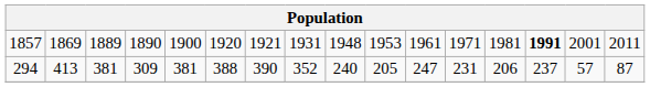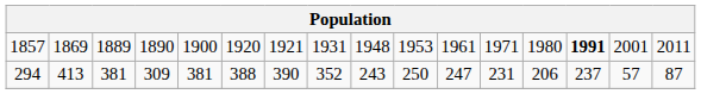1857 | column 13: 1981 -> 1980
294 | column 9: 240 -> 243
294 | column 10: 205 -> 250
